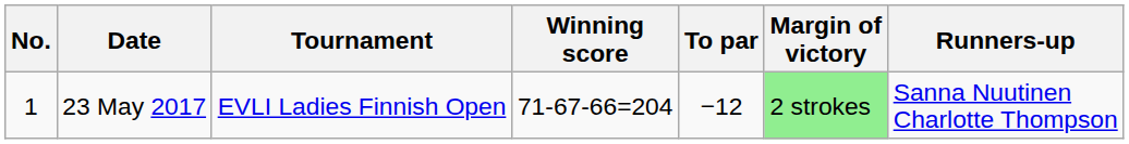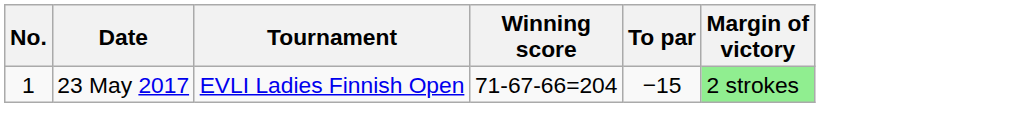- column: Runners-up | Sanna Nuutinen Charlotte Thompson
23 May 2017 | To par: −12 -> −15
